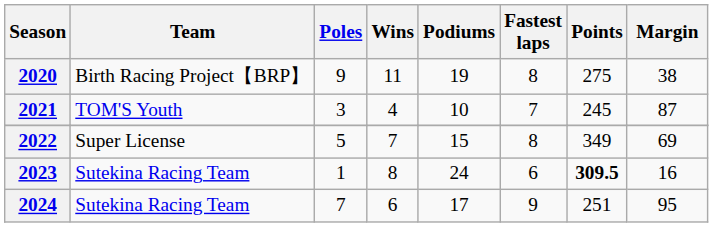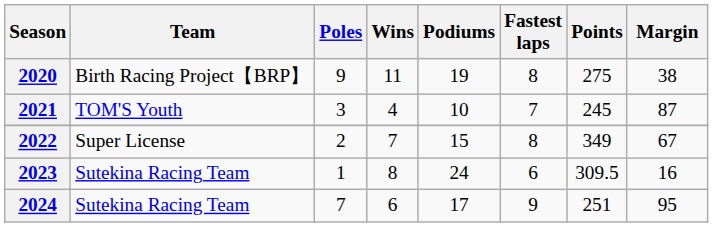2022 | Poles: 5 -> 2
2022 | Margin: 69 -> 67
2023 | Points: bold -> normal
